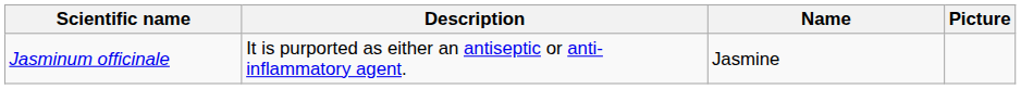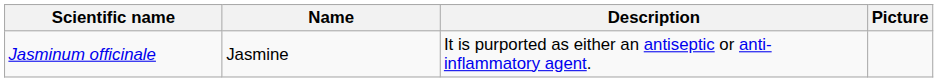columns swapped: Name <-> Description
